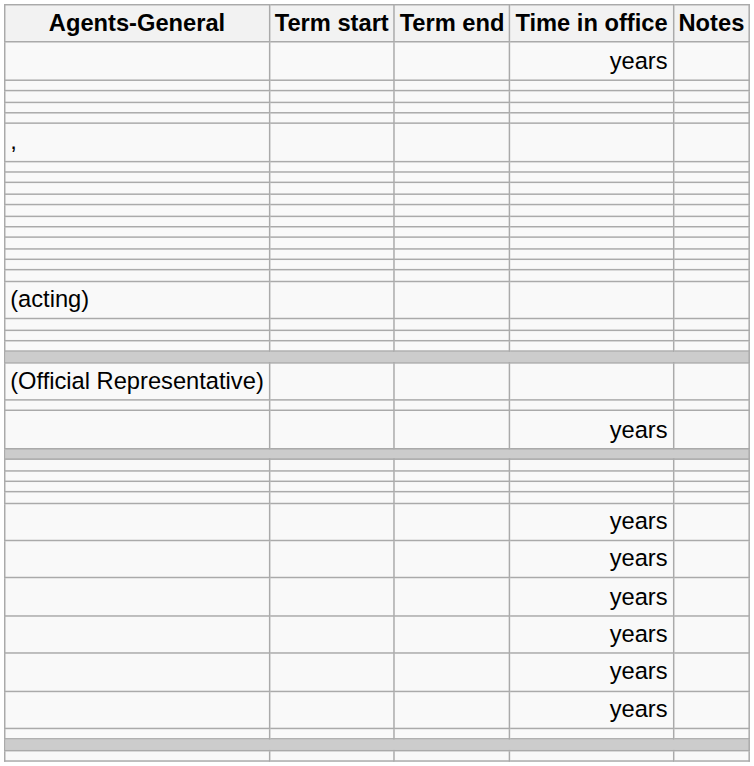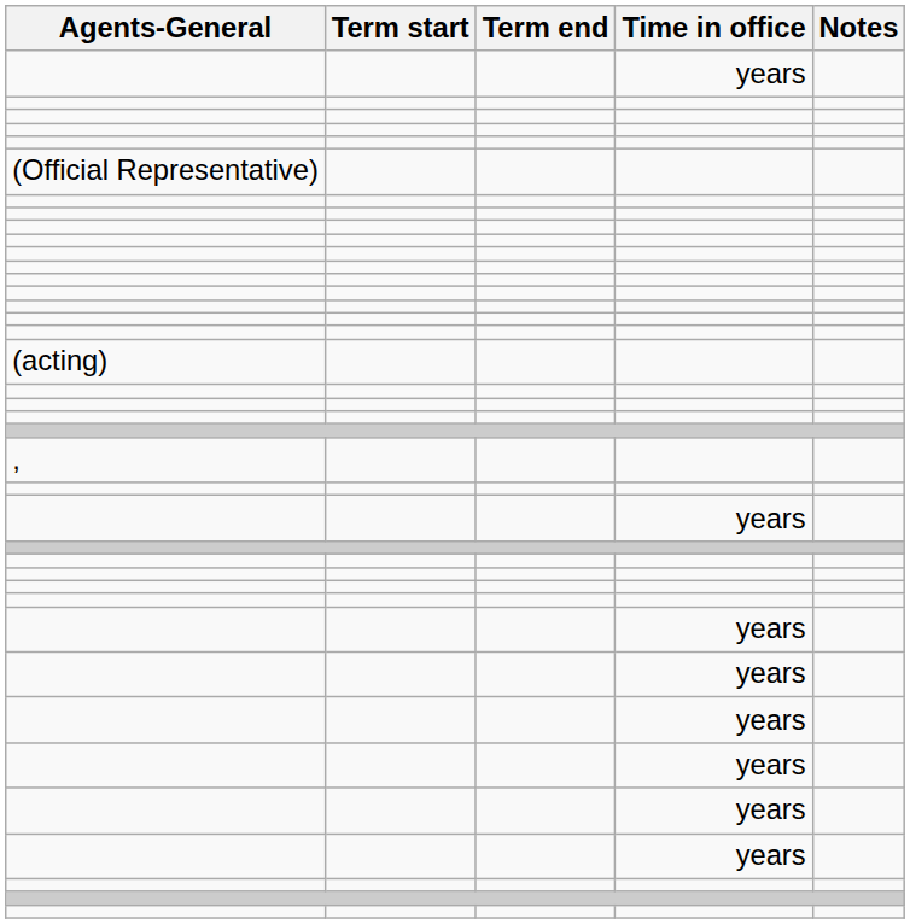rows swapped: , <-> (Official Representative)
